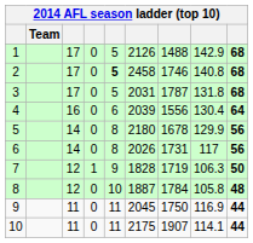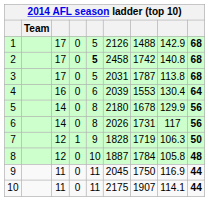2 | column 7: 1746 -> 1742
3 | column 8: 131.8 -> 113.8
4 | column 7: 1556 -> 1553
